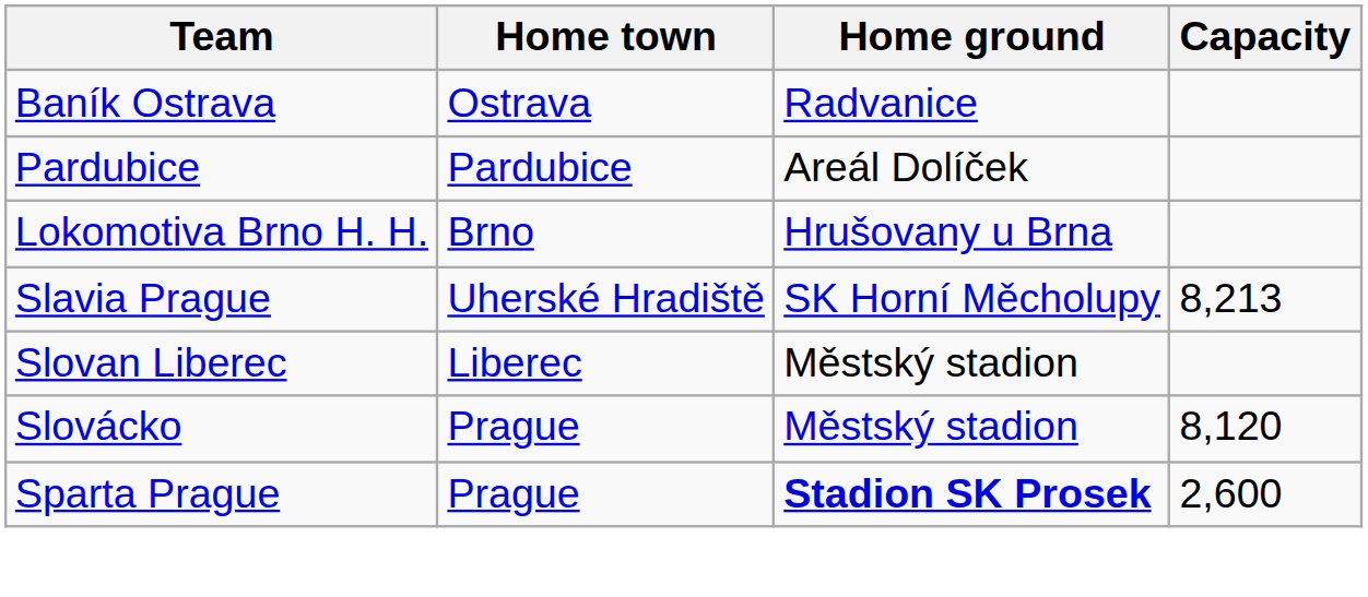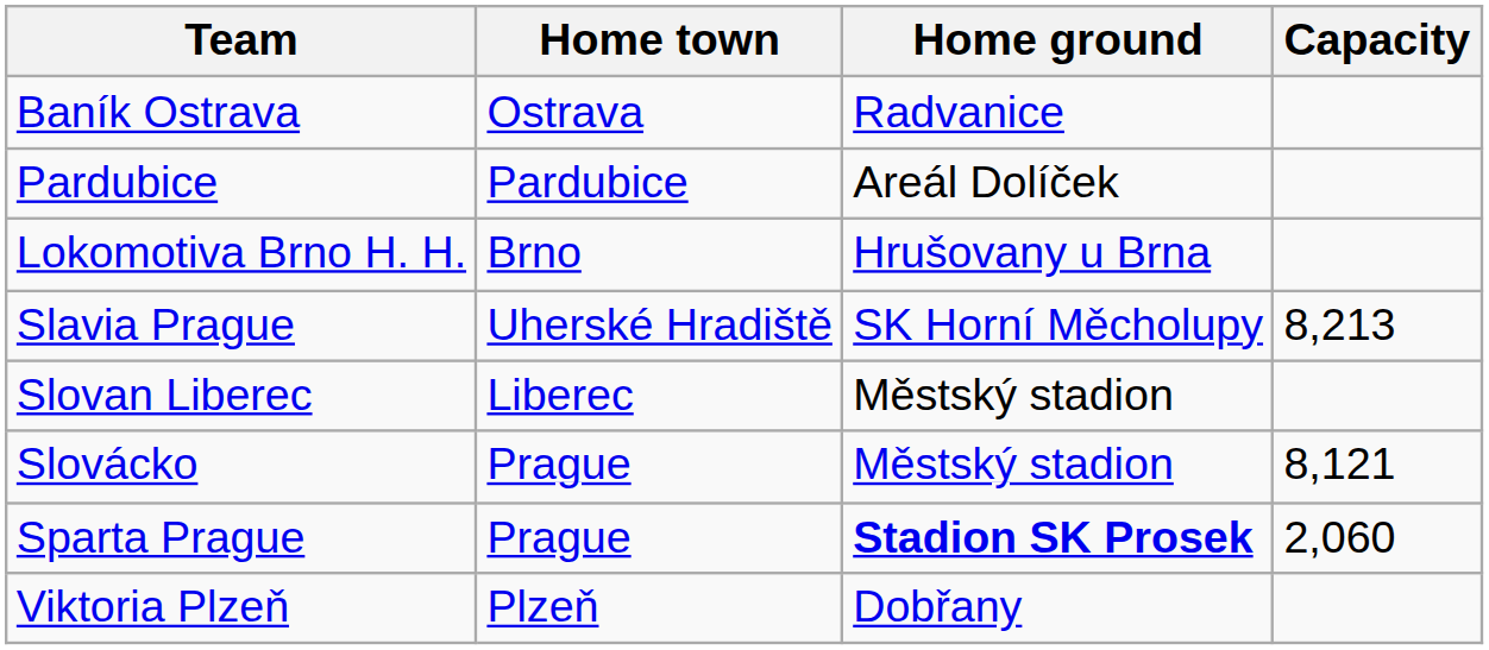Slovácko | Capacity: 8,120 -> 8,121
Sparta Prague | Capacity: 2,600 -> 2,060
+ row: Viktoria Plzeň | Plzeň | Dobřany
